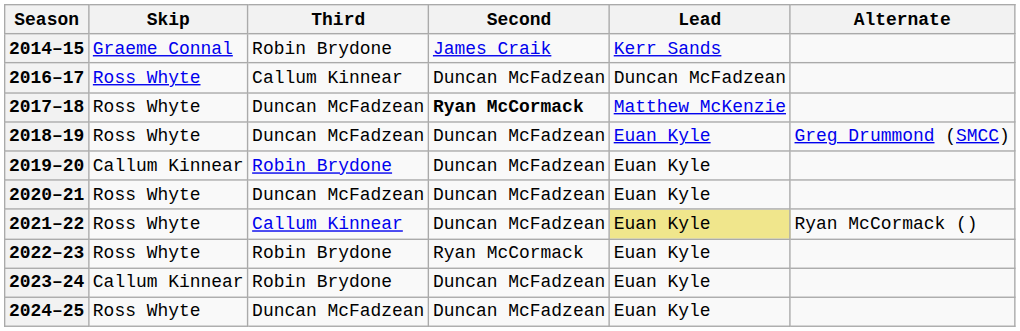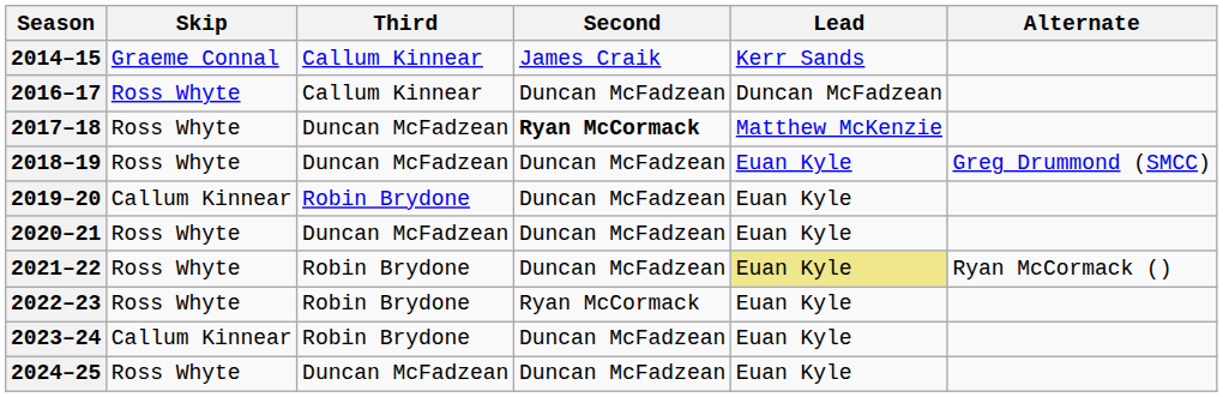2014–15 | Third: Robin Brydone -> Callum Kinnear
2021–22 | Third: Callum Kinnear -> Robin Brydone
